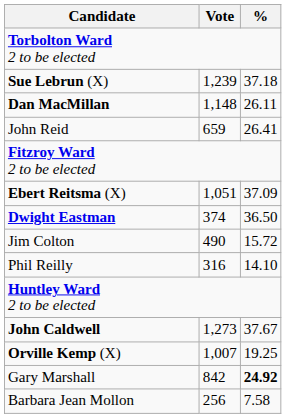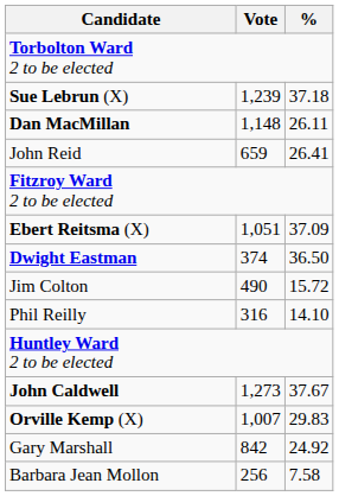Orville Kemp (X) | %: 19.25 -> 29.83
Gary Marshall | %: bold -> normal
